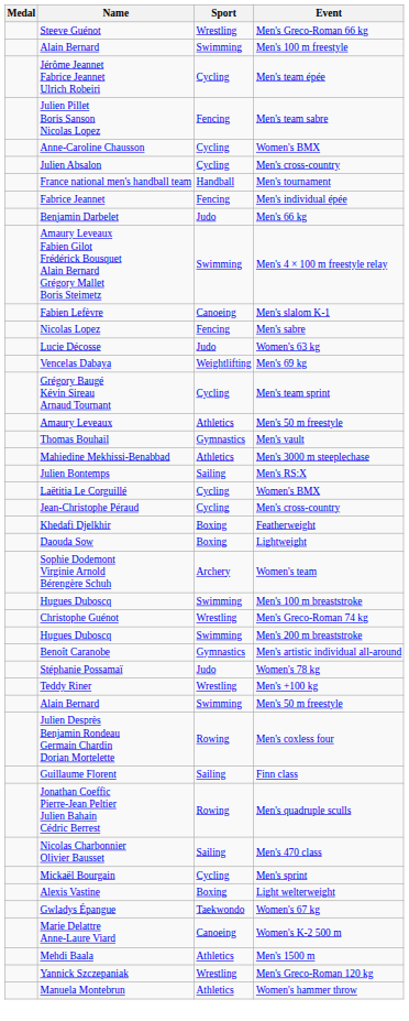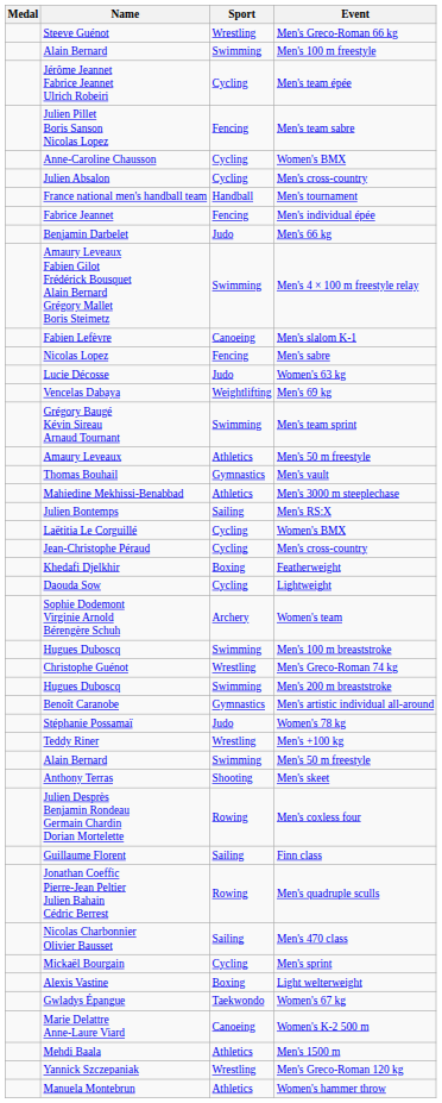Grégory Baugé Kévin Sireau Arnaud Tournant | Sport: Cycling -> Swimming
Daouda Sow | Sport: Boxing -> Cycling
+ row: Anthony Terras | Shooting | Men's skeet
